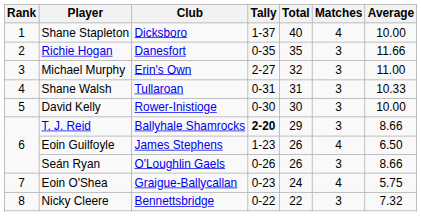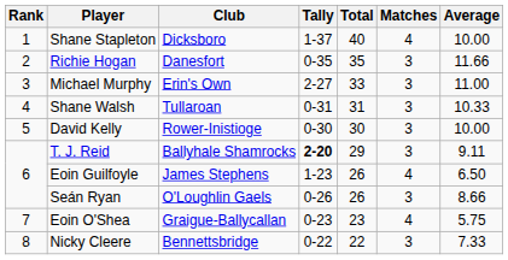Michael Murphy | Total: 32 -> 33
T. J. Reid | Average: 8.66 -> 9.11
Eoin O'Shea | Total: 24 -> 23
Nicky Cleere | Average: 7.32 -> 7.33
